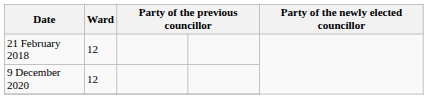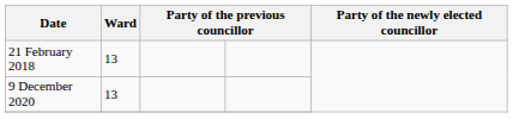21 February 2018 | Ward: 12 -> 13
9 December 2020 | Ward: 12 -> 13
